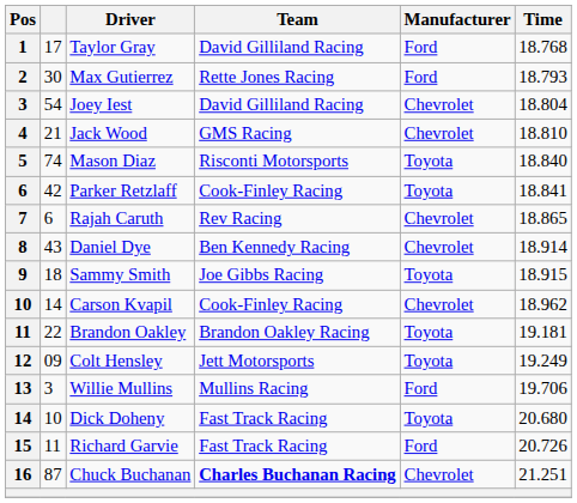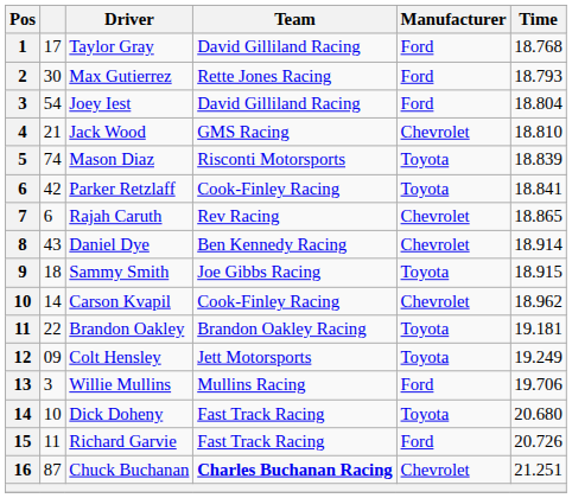Joey Iest | Manufacturer: Chevrolet -> Ford
Mason Diaz | Time: 18.840 -> 18.839
